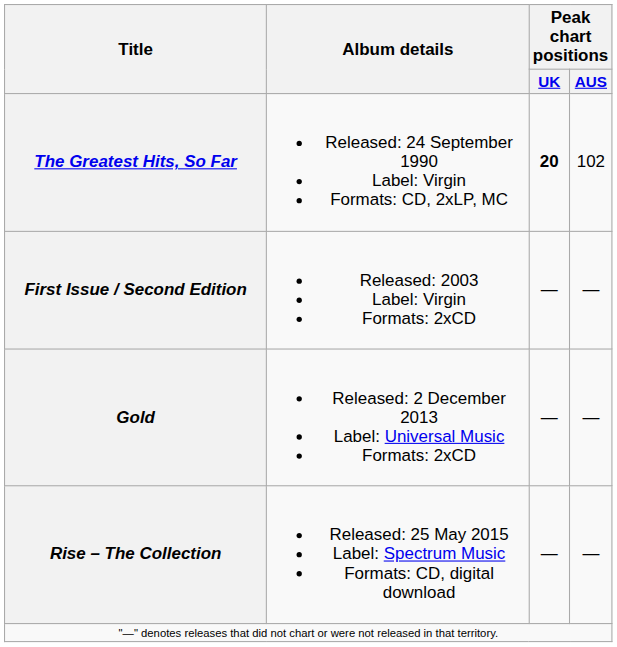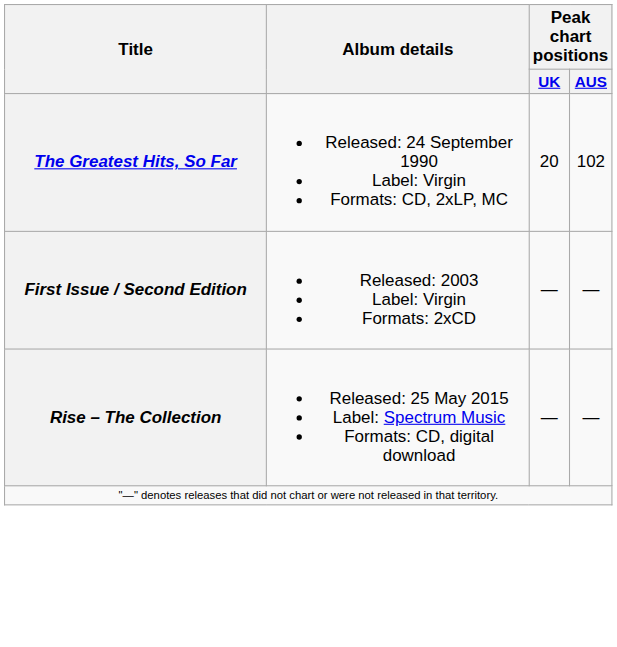The Greatest Hits, So Far | Peak chart positions / UK: bold -> normal
- row: Gold | Released: 2 December 2013 Label: Universal Music Formats: 2xCD | — | —
